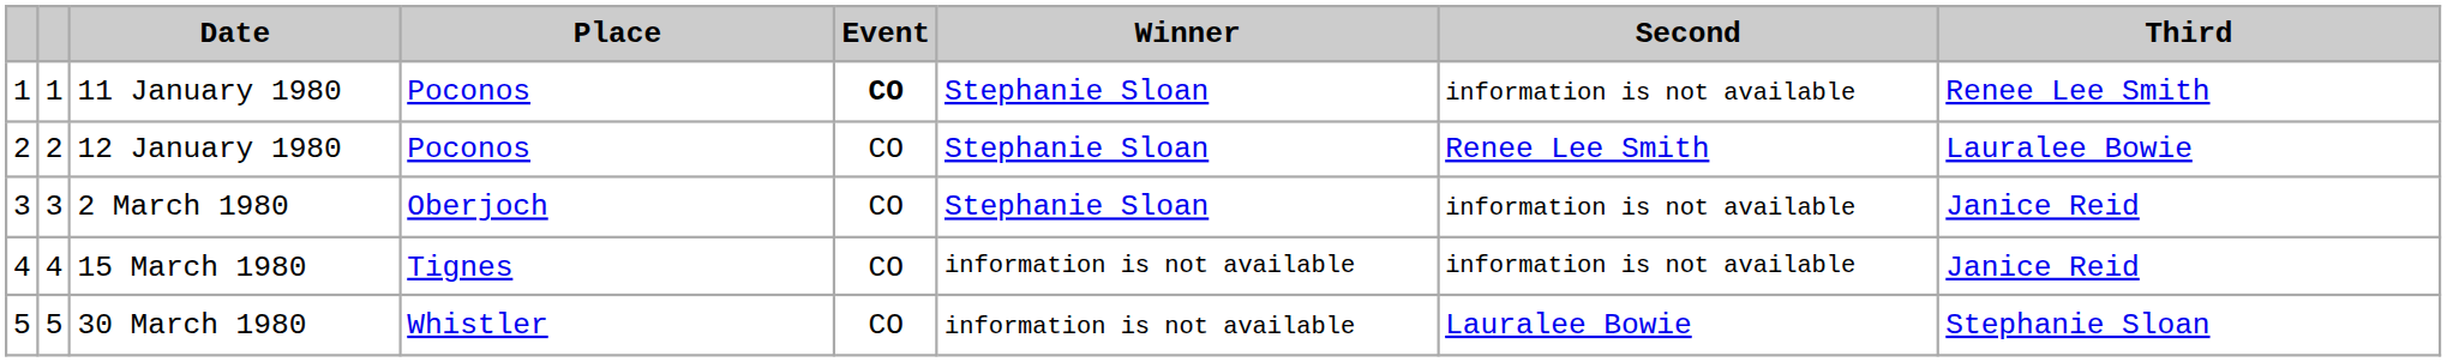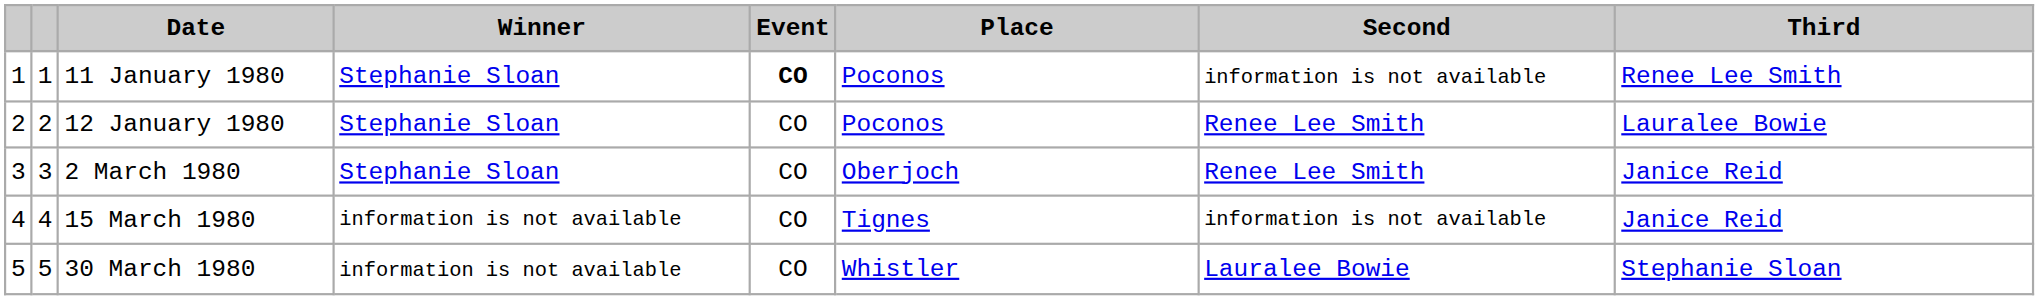columns swapped: Place <-> Winner
2 March 1980 | Second: information is not available -> Renee Lee Smith
